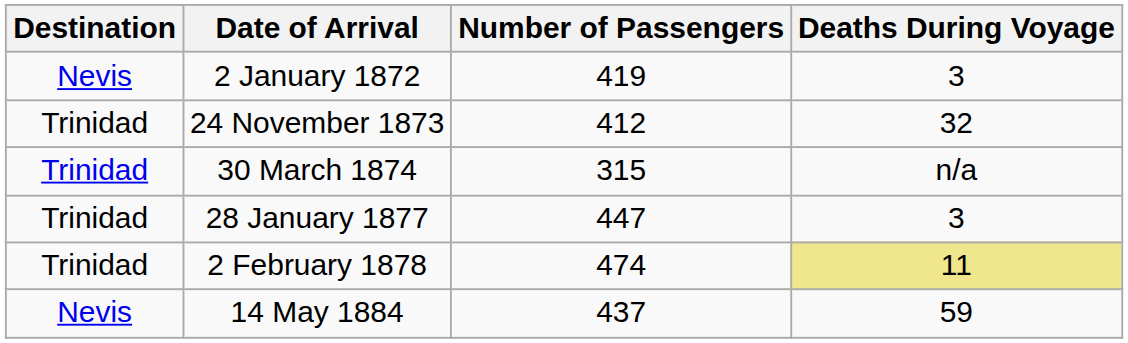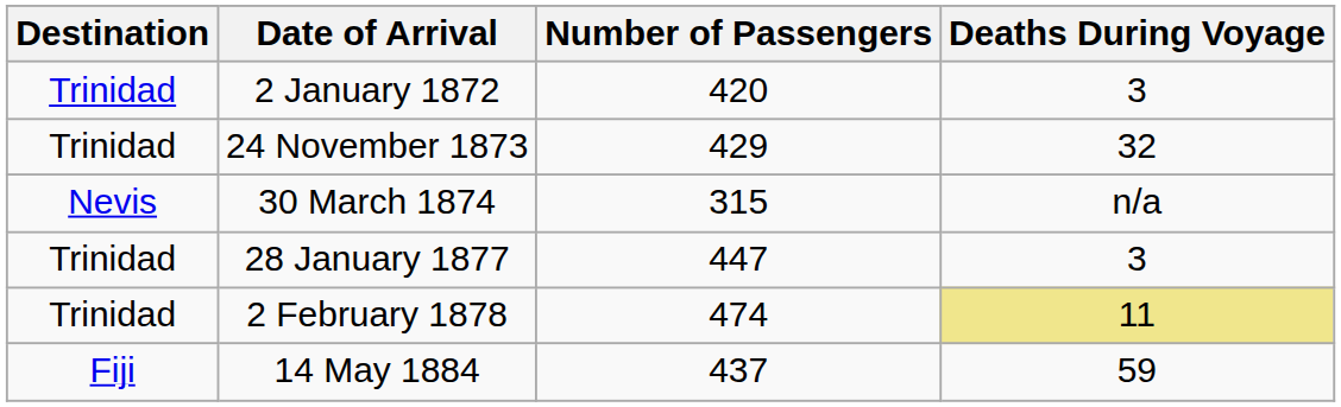2 January 1872 | Destination: Nevis -> Trinidad
2 January 1872 | Number of Passengers: 419 -> 420
24 November 1873 | Number of Passengers: 412 -> 429
30 March 1874 | Destination: Trinidad -> Nevis
14 May 1884 | Destination: Nevis -> Fiji
